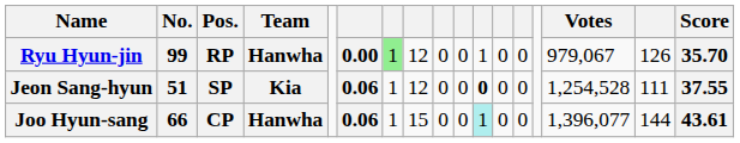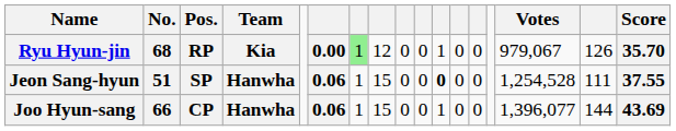Ryu Hyun-jin | No.: 99 -> 68
Ryu Hyun-jin | Team: Hanwha -> Kia
Jeon Sang-hyun | Team: Kia -> Hanwha
Jeon Sang-hyun | column 8: 12 -> 15
Joo Hyun-sang | column 11: paleturquoise background -> no background
Joo Hyun-sang | Score: 43.61 -> 43.69
